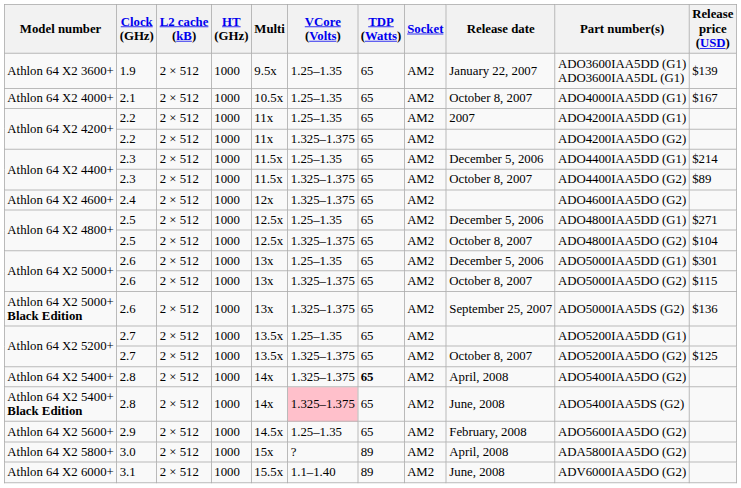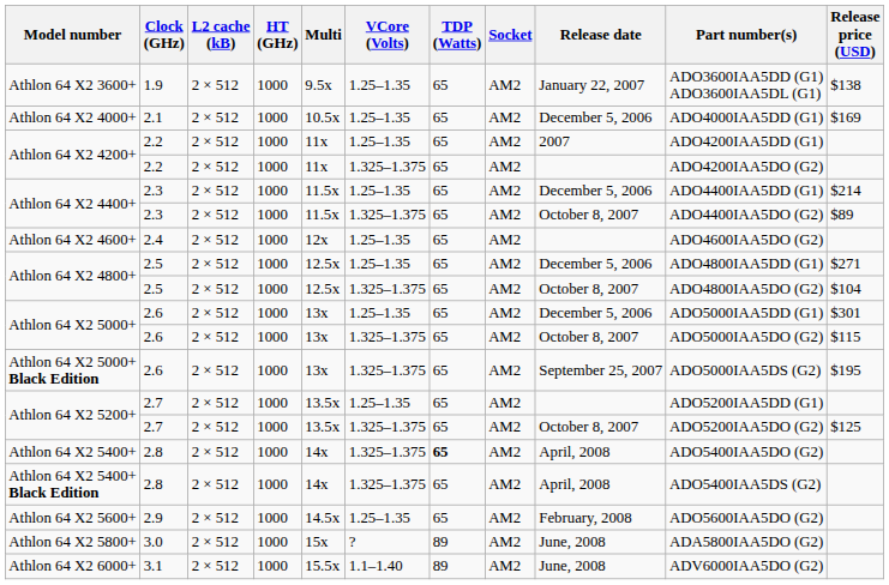Athlon 64 X2 3600+ | Release price (USD): $139 -> $138
Athlon 64 X2 4000+ | Release date: October 8, 2007 -> December 5, 2006
Athlon 64 X2 4000+ | Release price (USD): $167 -> $169
Athlon 64 X2 4600+ | VCore (Volts): 1.325–1.375 -> 1.25–1.35
Athlon 64 X2 5000+ Black Edition | Release price (USD): $136 -> $195
Athlon 64 X2 5400+ Black Edition | VCore (Volts): pink background -> no background
Athlon 64 X2 5400+ Black Edition | Release date: June, 2008 -> April, 2008
Athlon 64 X2 5800+ | Release date: April, 2008 -> June, 2008
